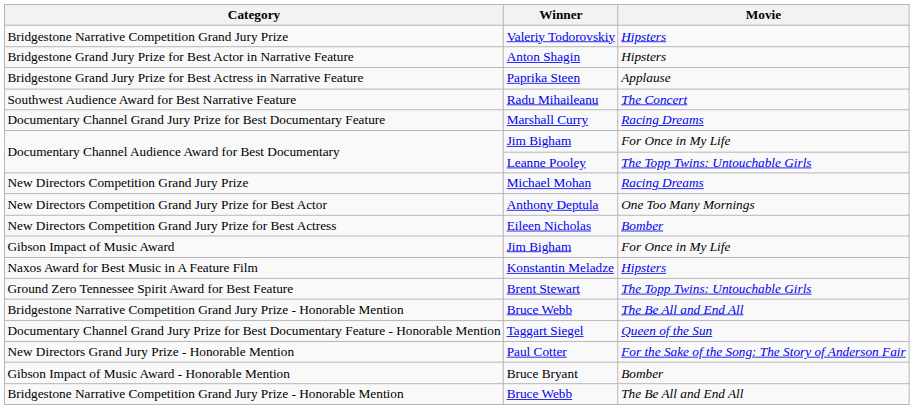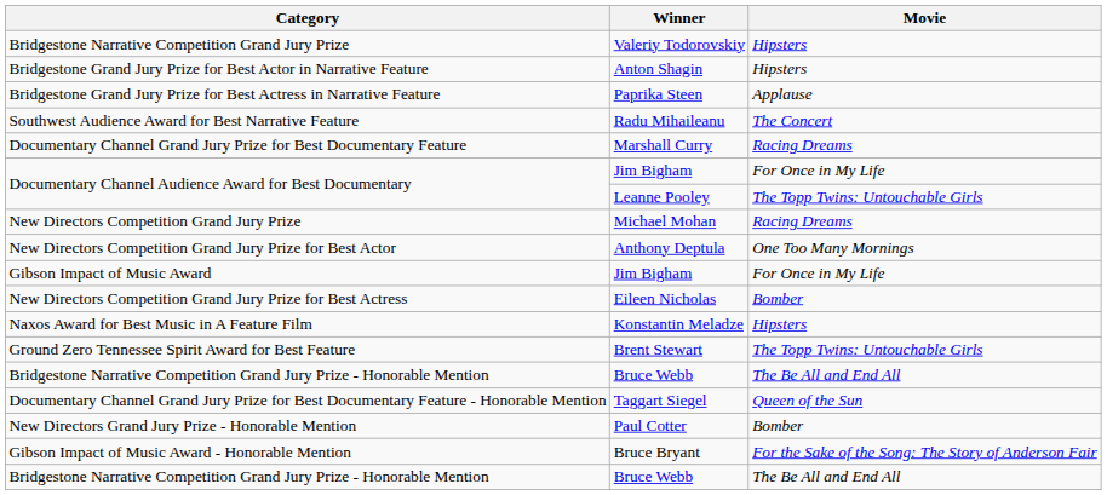rows swapped: New Directors Competition Grand Jury Prize for Best Actress <-> Gibson Impact of Music Award
New Directors Grand Jury Prize - Honorable Mention | Movie: For the Sake of the Song: The Story of Anderson Fair -> Bomber
Gibson Impact of Music Award - Honorable Mention | Movie: Bomber -> For the Sake of the Song: The Story of Anderson Fair
